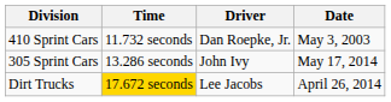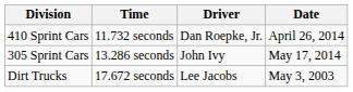410 Sprint Cars | Date: May 3, 2003 -> April 26, 2014
Dirt Trucks | Time: gold background -> no background
Dirt Trucks | Date: April 26, 2014 -> May 3, 2003
